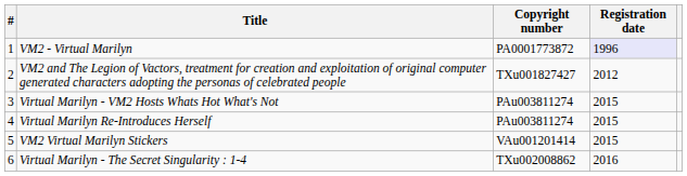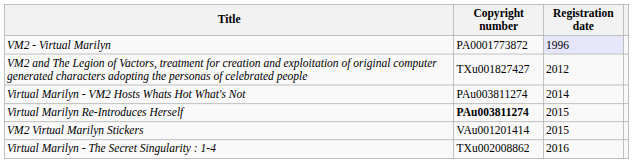- column: # | 1 | 2 | 3 | 4 | 5 | 6
Virtual Marilyn - VM2 Hosts Whats Hot What's Not | Registration date: 2015 -> 2014
Virtual Marilyn Re-Introduces Herself | Copyright number: normal -> bold
